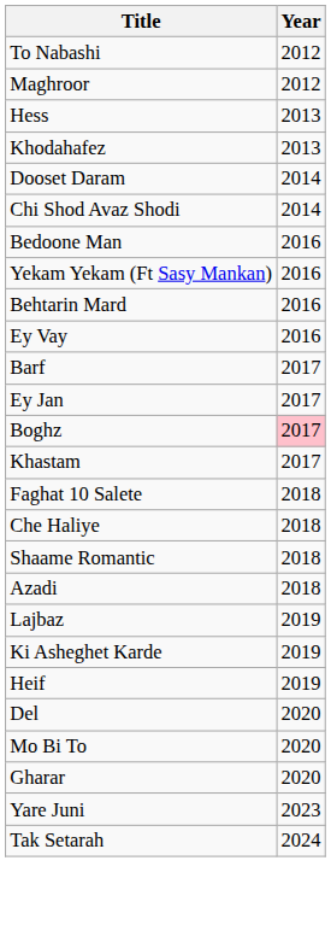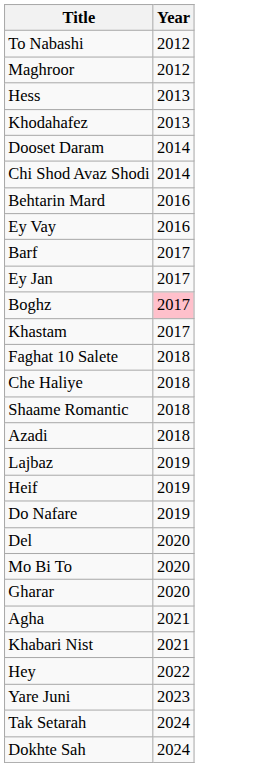- row: Bedoone Man | 2016
- row: Yekam Yekam (Ft Sasy Mankan) | 2016
- row: Ki Asheghet Karde | 2019
+ row: Do Nafare | 2019
+ row: Agha | 2021
+ row: Khabari Nist | 2021
+ row: Hey | 2022
+ row: Dokhte Sah | 2024
